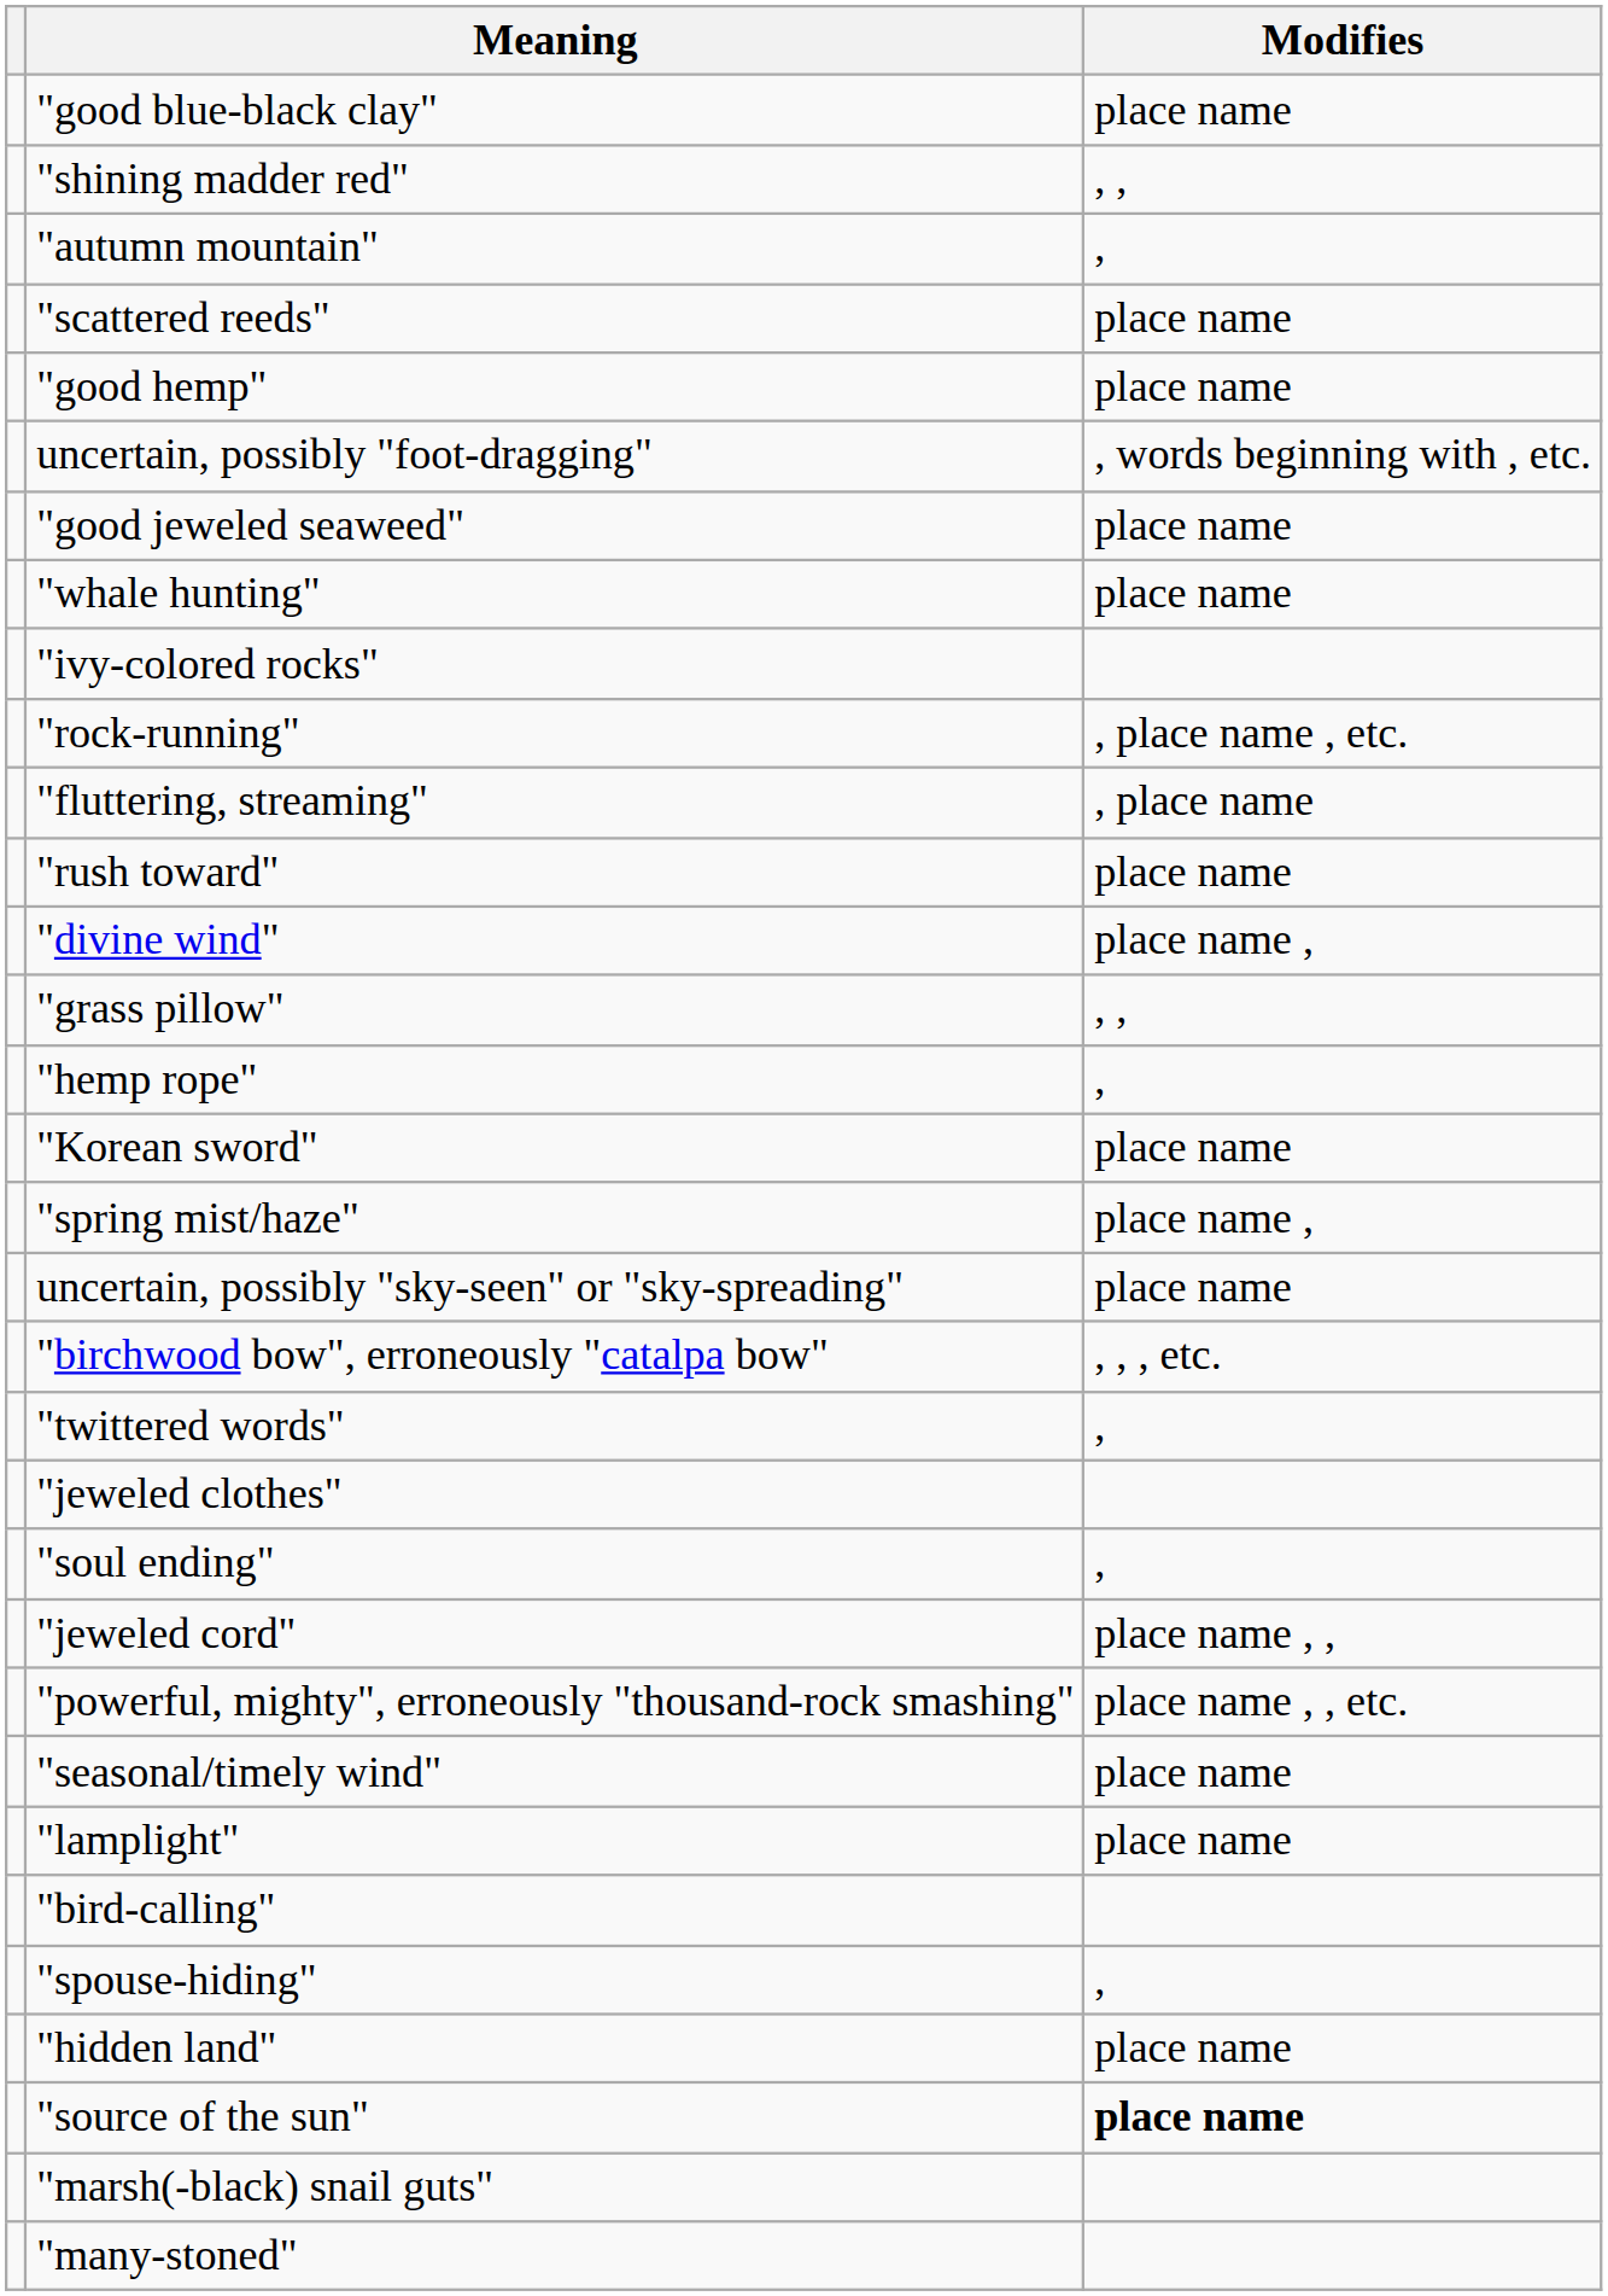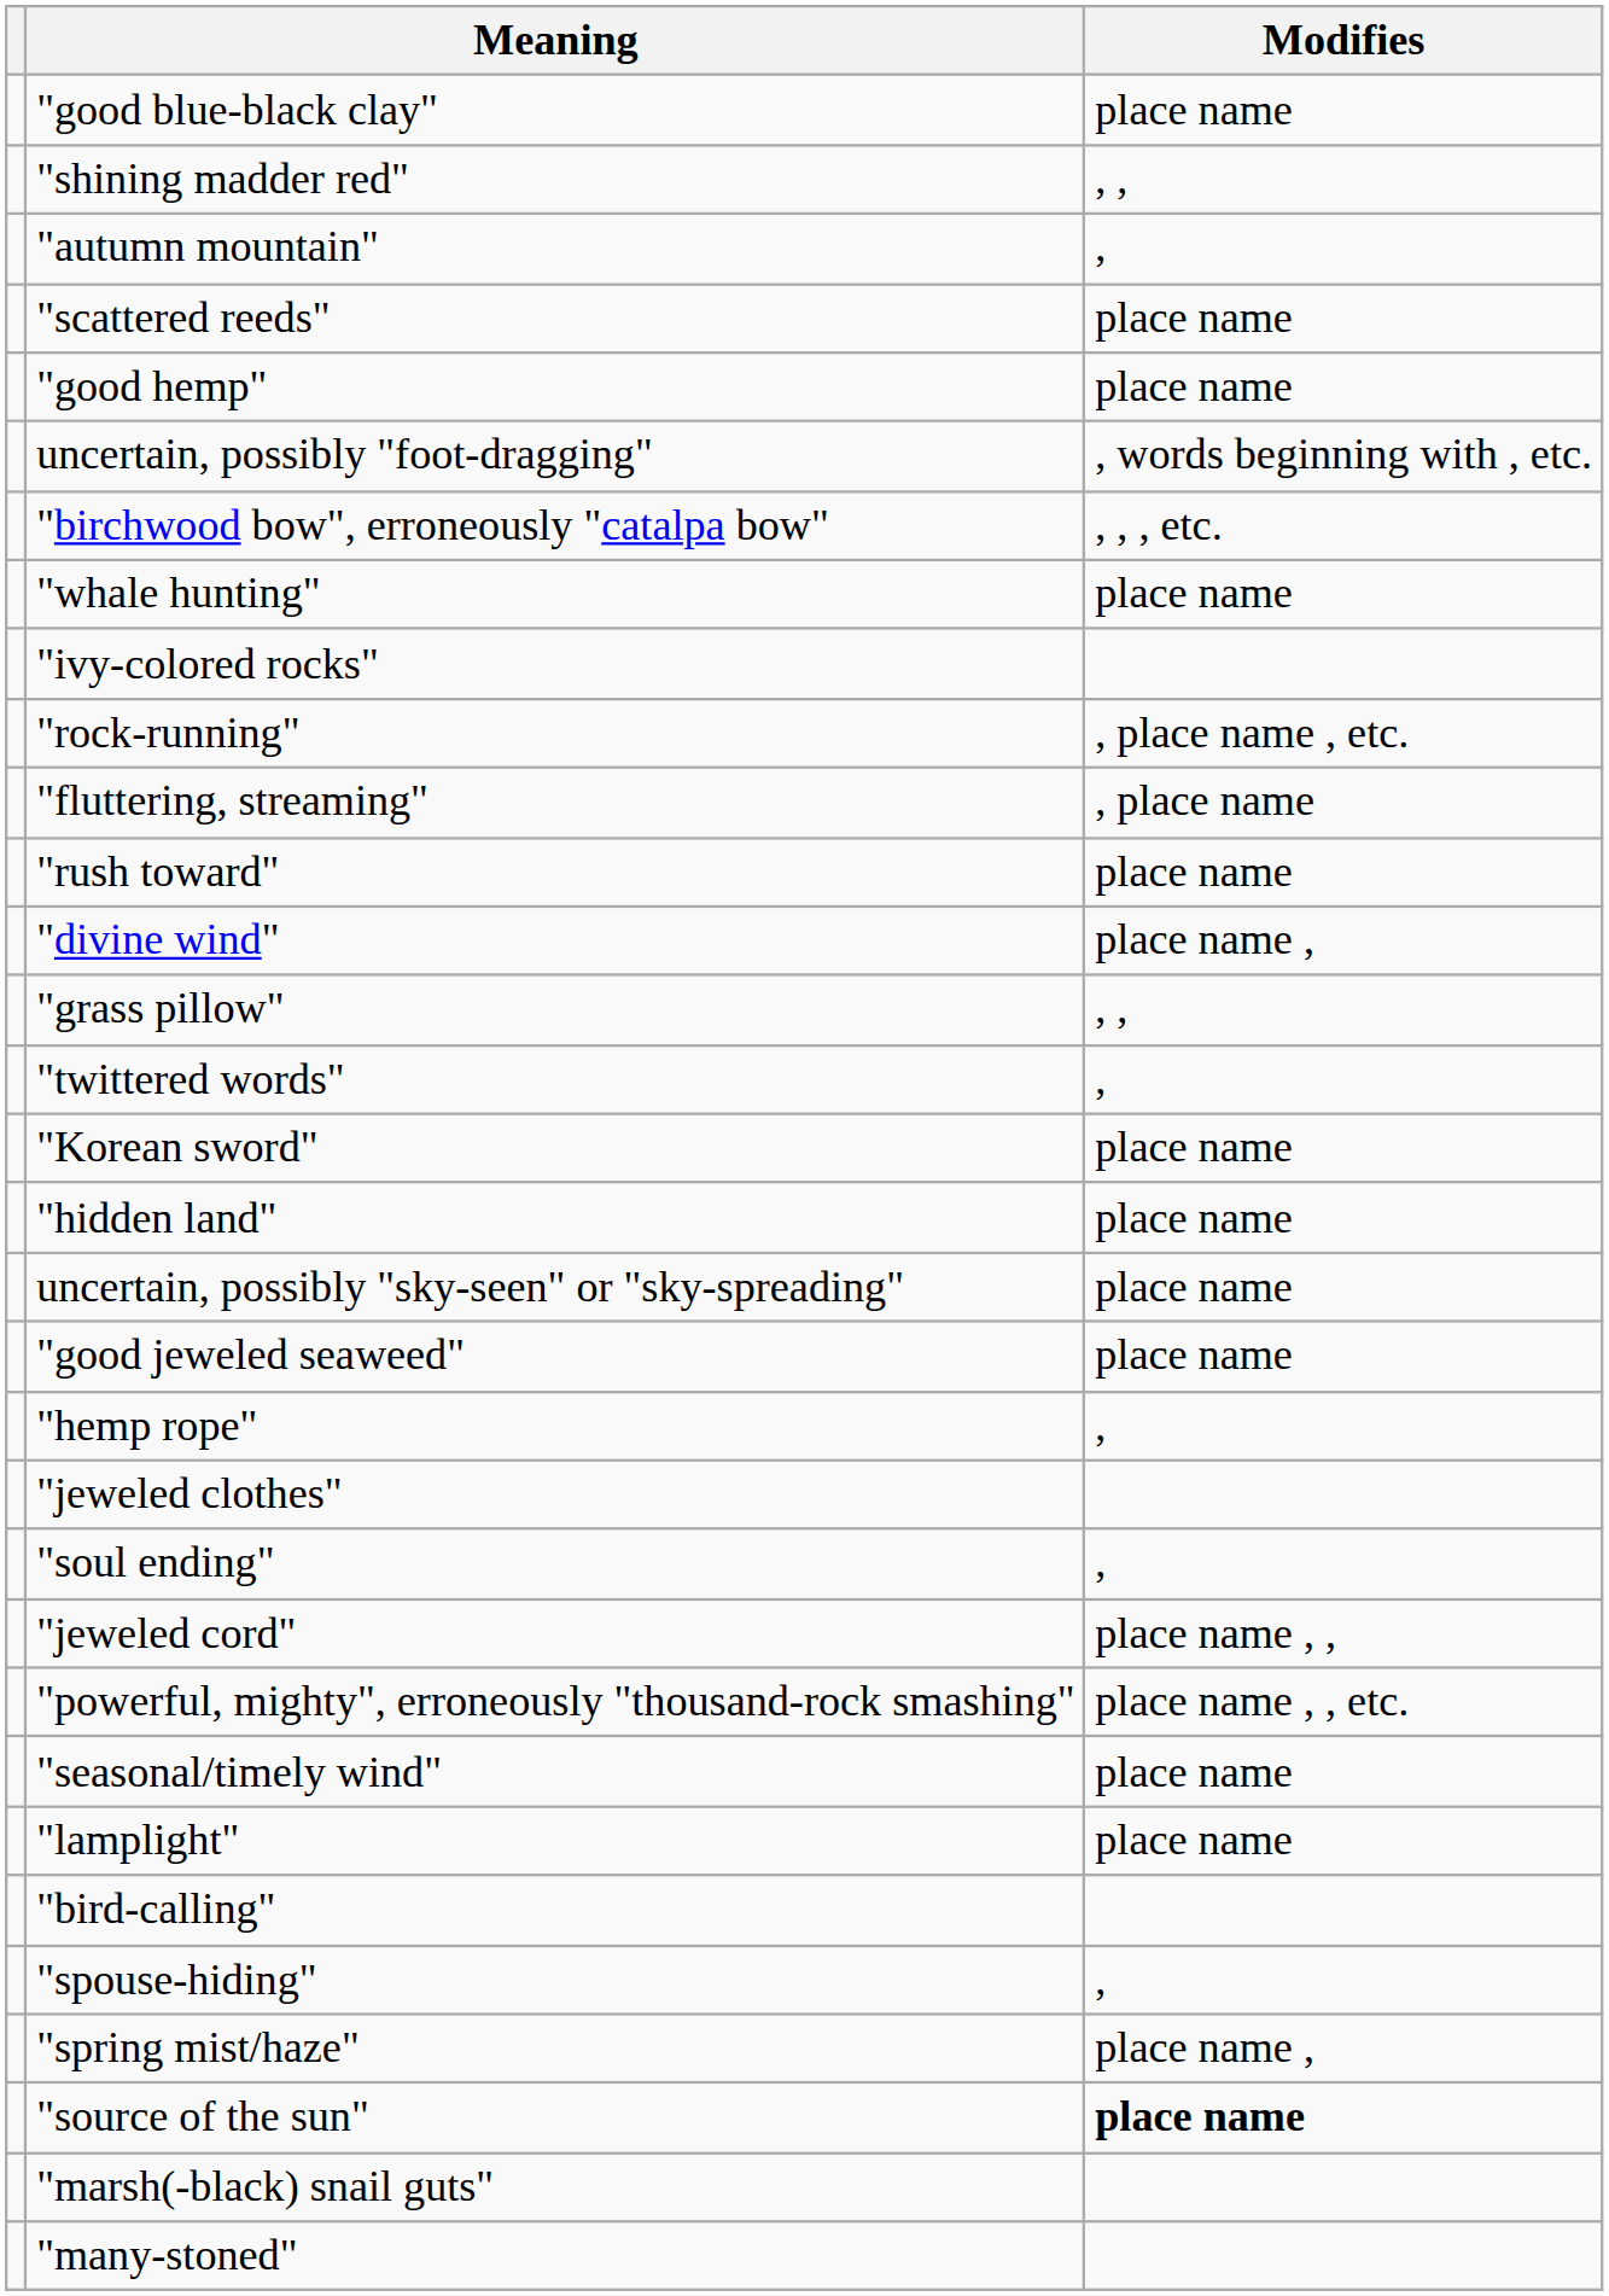rows swapped: "birchwood bow", erroneously "catalpa bow" <-> "good jeweled seaweed"
rows swapped: "twittered words" <-> "hemp rope"
rows swapped: "hidden land" <-> "spring mist/haze"
